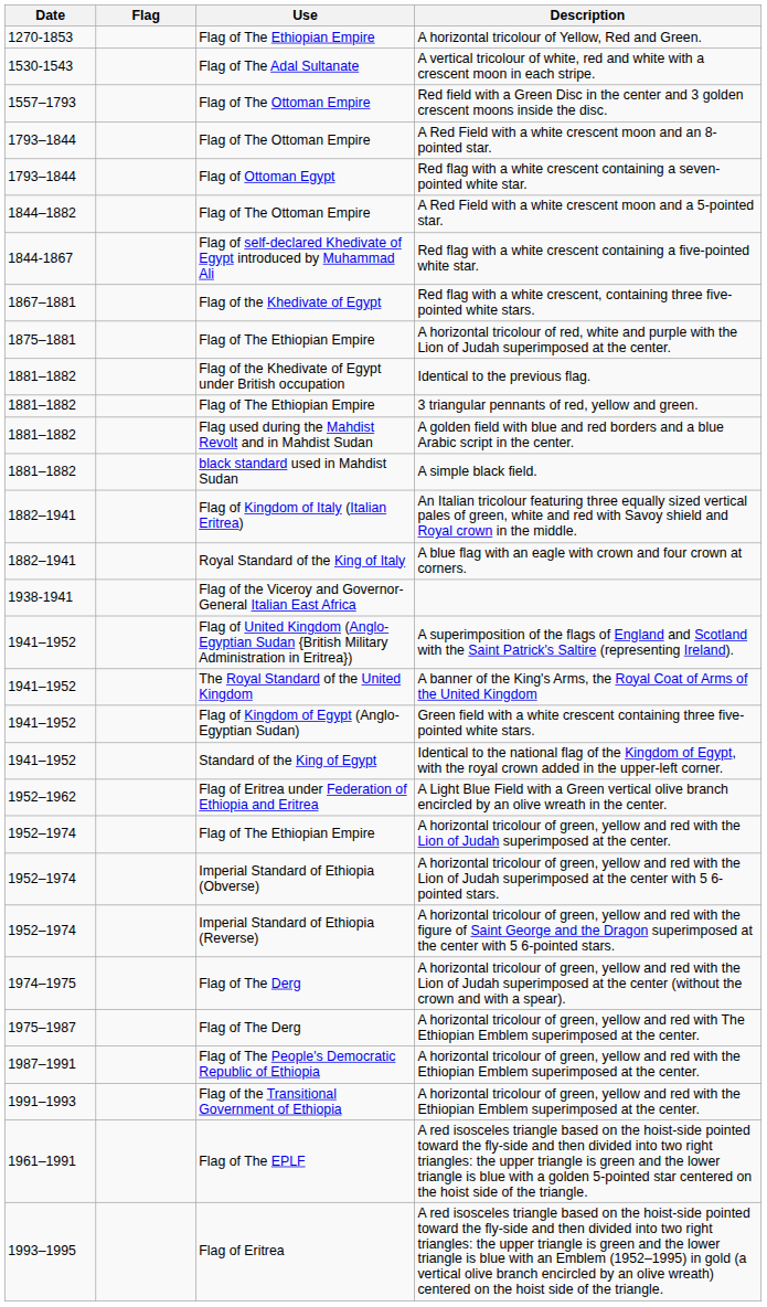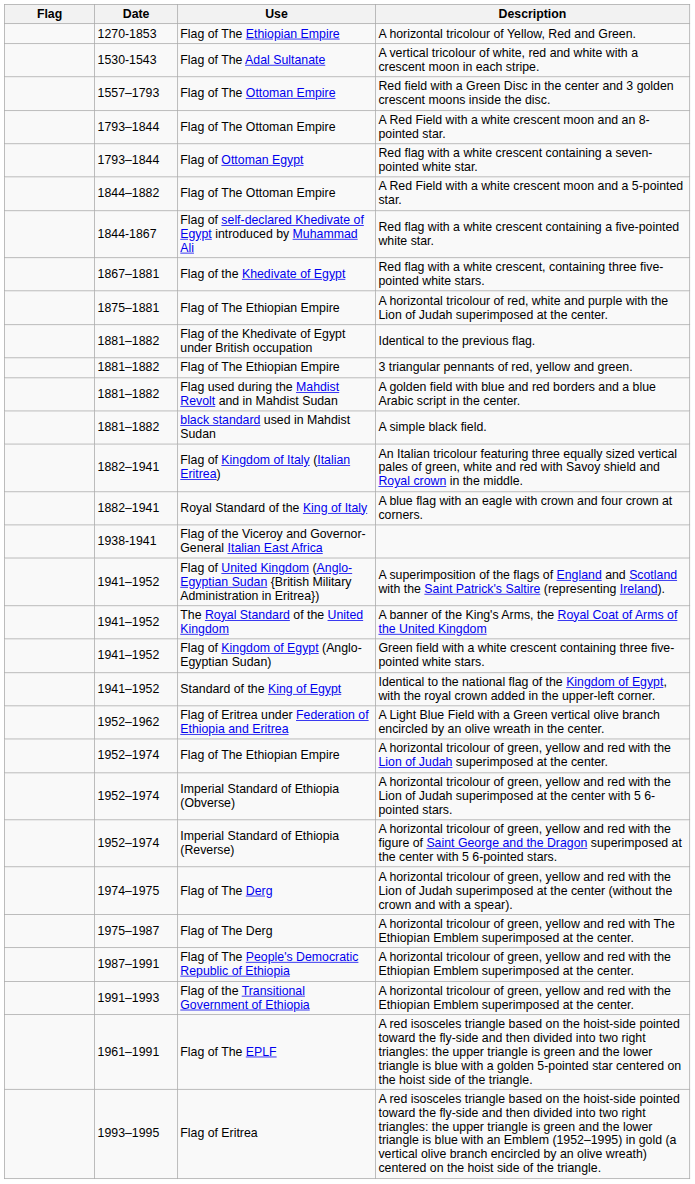columns swapped: Flag <-> Date
